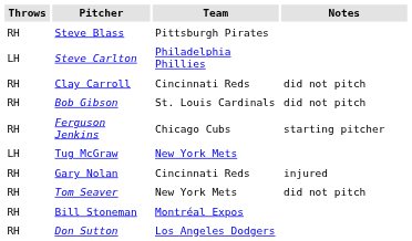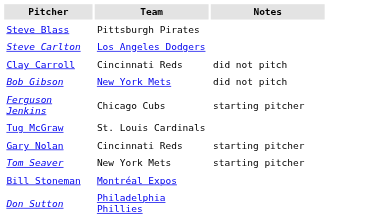- column: Throws | RH | LH | RH | RH | RH | LH | RH | RH | RH | RH
Steve Carlton | Team: Philadelphia Phillies -> Los Angeles Dodgers
Bob Gibson | Team: St. Louis Cardinals -> New York Mets
Tug McGraw | Team: New York Mets -> St. Louis Cardinals
Gary Nolan | Notes: injured -> starting pitcher
Tom Seaver | Notes: did not pitch -> starting pitcher
Don Sutton | Team: Los Angeles Dodgers -> Philadelphia Phillies
